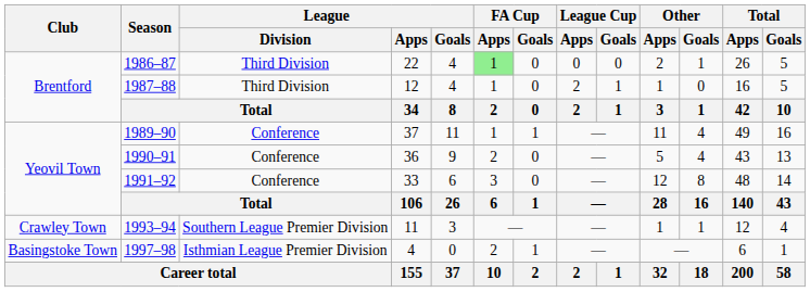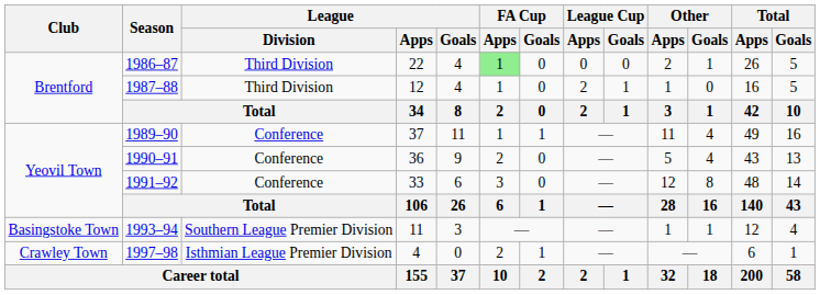1993–94 | Club: Crawley Town -> Basingstoke Town
1997–98 | Club: Basingstoke Town -> Crawley Town
